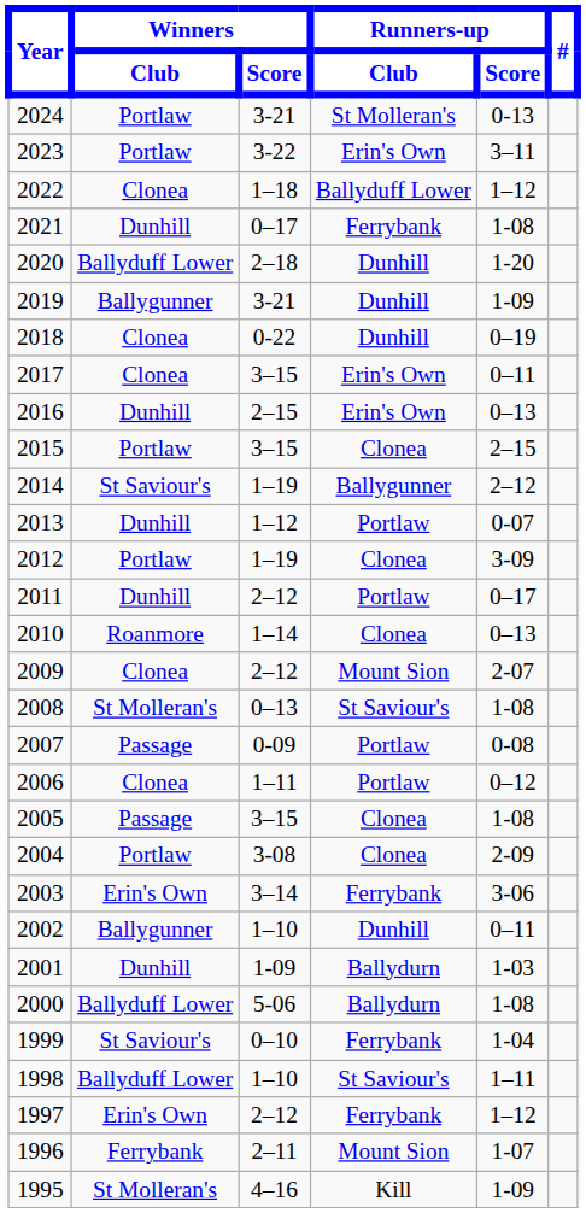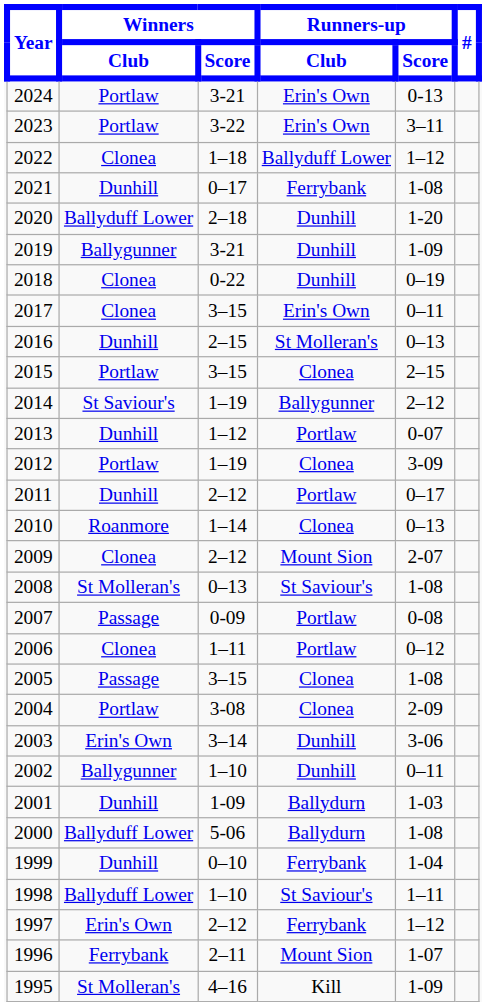2024 | Runners-up / Club: St Molleran's -> Erin's Own
2016 | Runners-up / Club: Erin's Own -> St Molleran's
2003 | Runners-up / Club: Ferrybank -> Dunhill
1999 | Winners / Club: St Saviour's -> Dunhill
